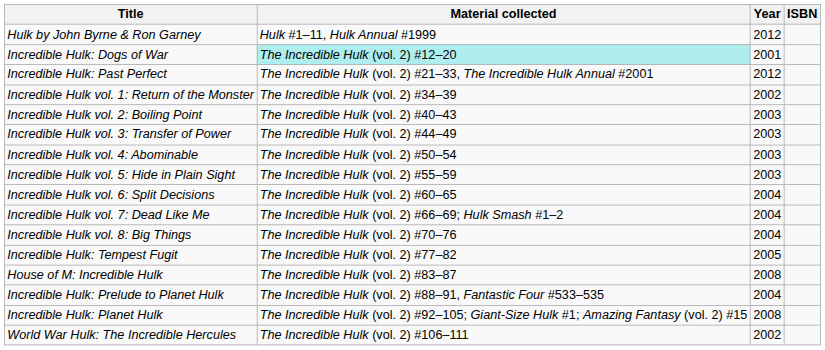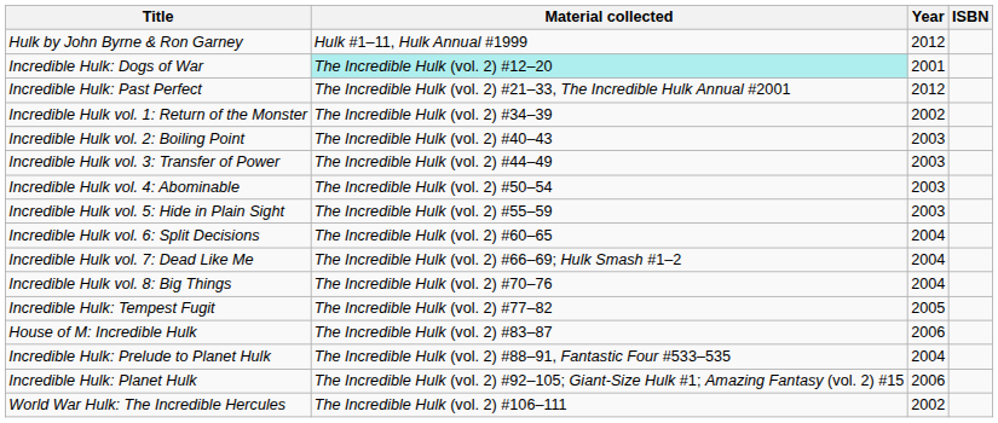House of M: Incredible Hulk | Year: 2008 -> 2006
Incredible Hulk: Planet Hulk | Year: 2008 -> 2006
